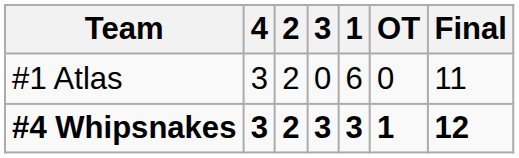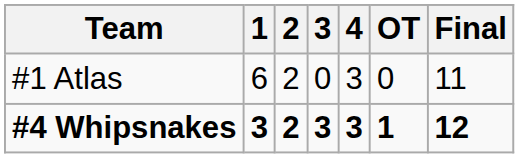columns swapped: 1 <-> 4
